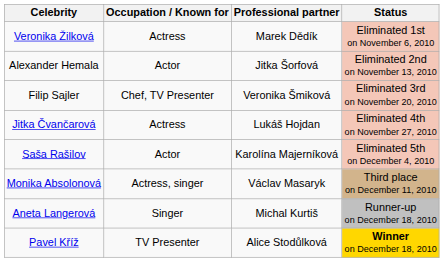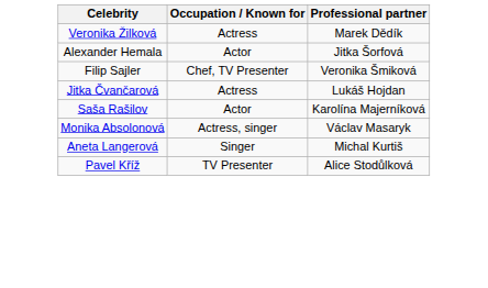- column: Status | Eliminated 1st on November 6, 2010 | Eliminated 2nd on November 13, 2010 | Eliminated 3rd on November 20, 2010 | Eliminated 4th on November 27, 2010 | Eliminated 5th on December 4, 2010 | Third place on December 11, 2010 | Runner-up on December 18, 2010 | Winner on December 18, 2010
